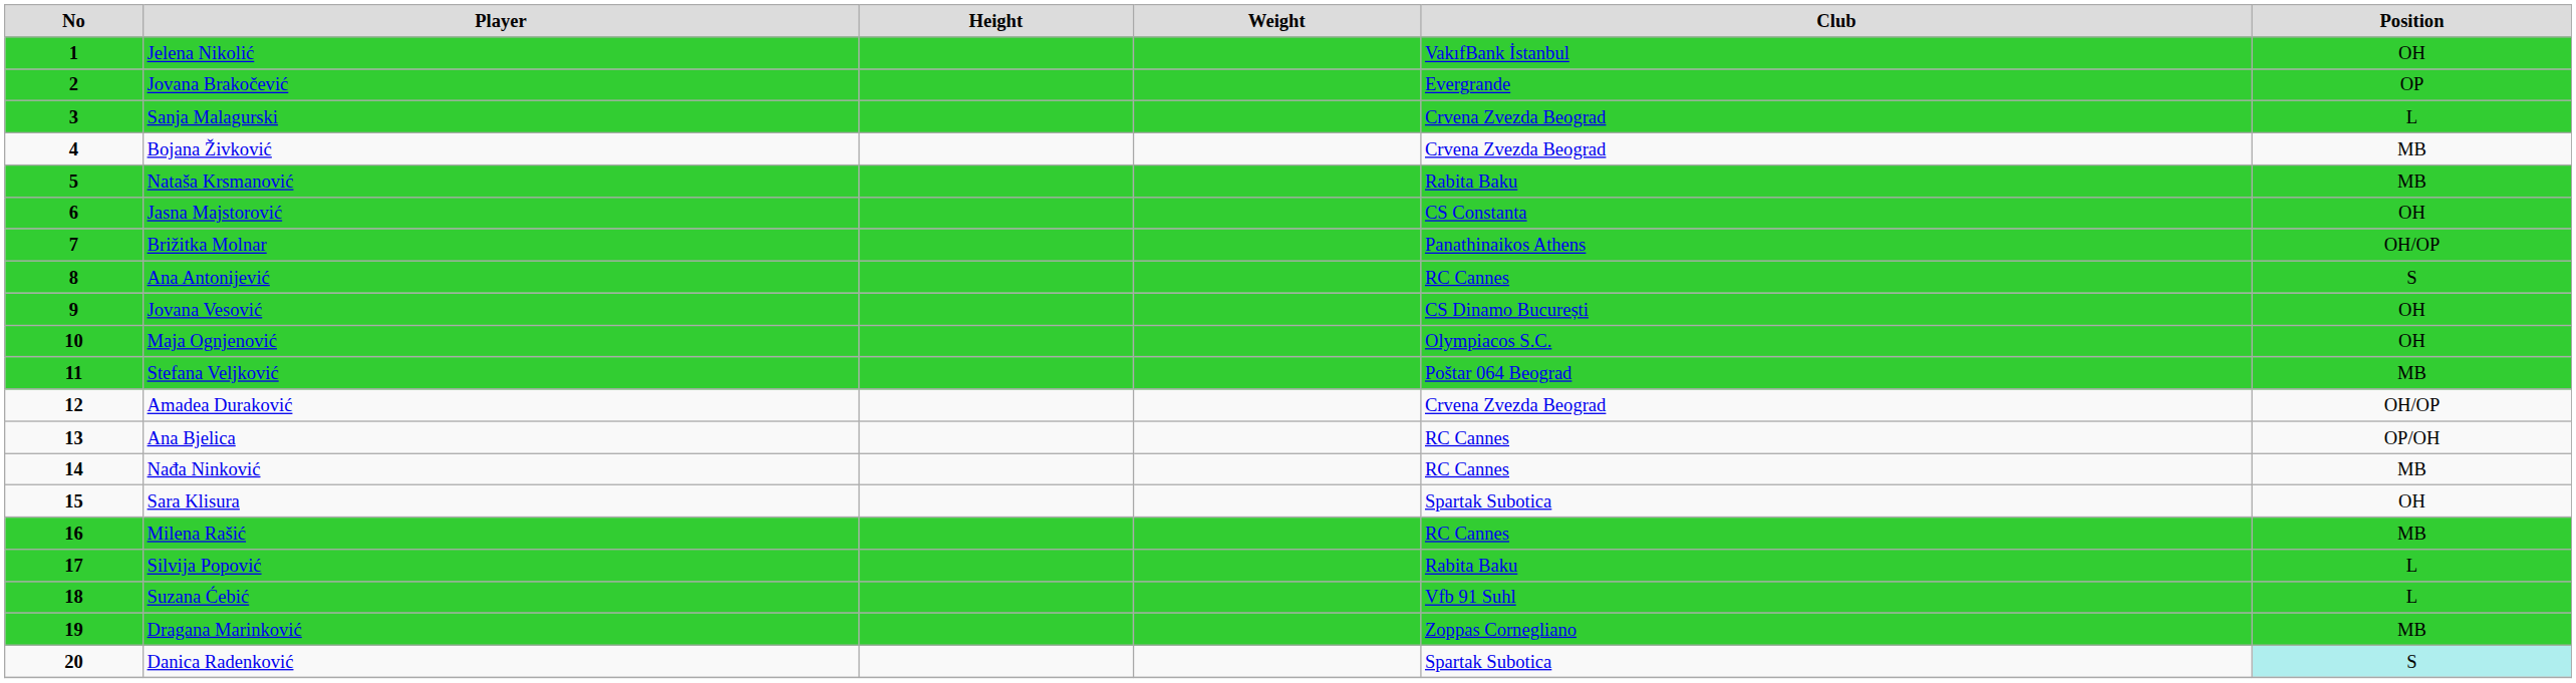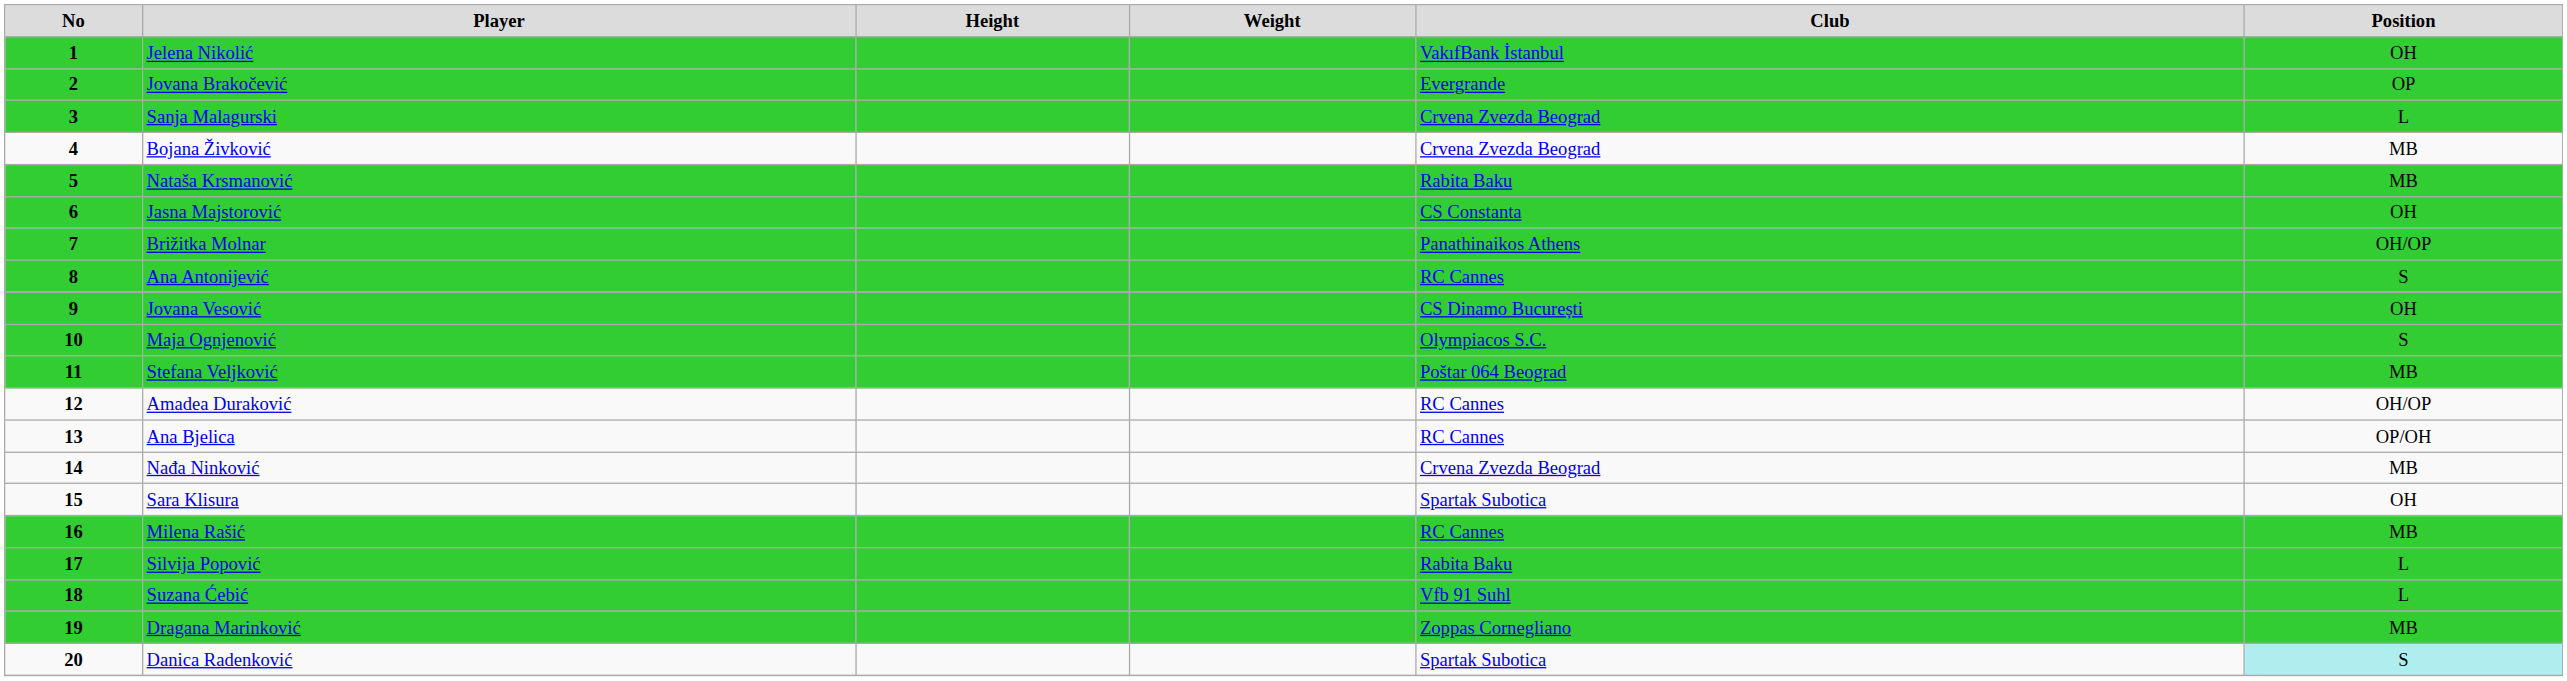Maja Ognjenović | Position: OH -> S
Amadea Duraković | Club: Crvena Zvezda Beograd -> RC Cannes
Nađa Ninković | Club: RC Cannes -> Crvena Zvezda Beograd
